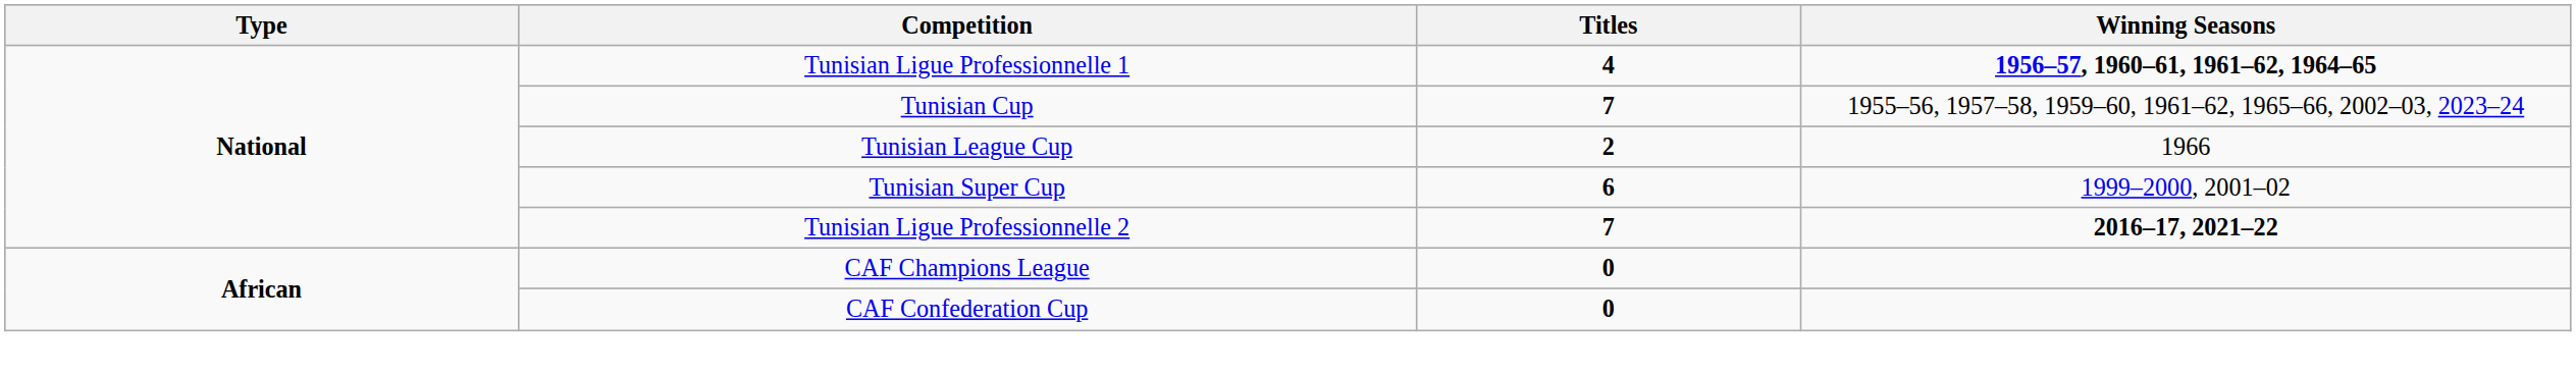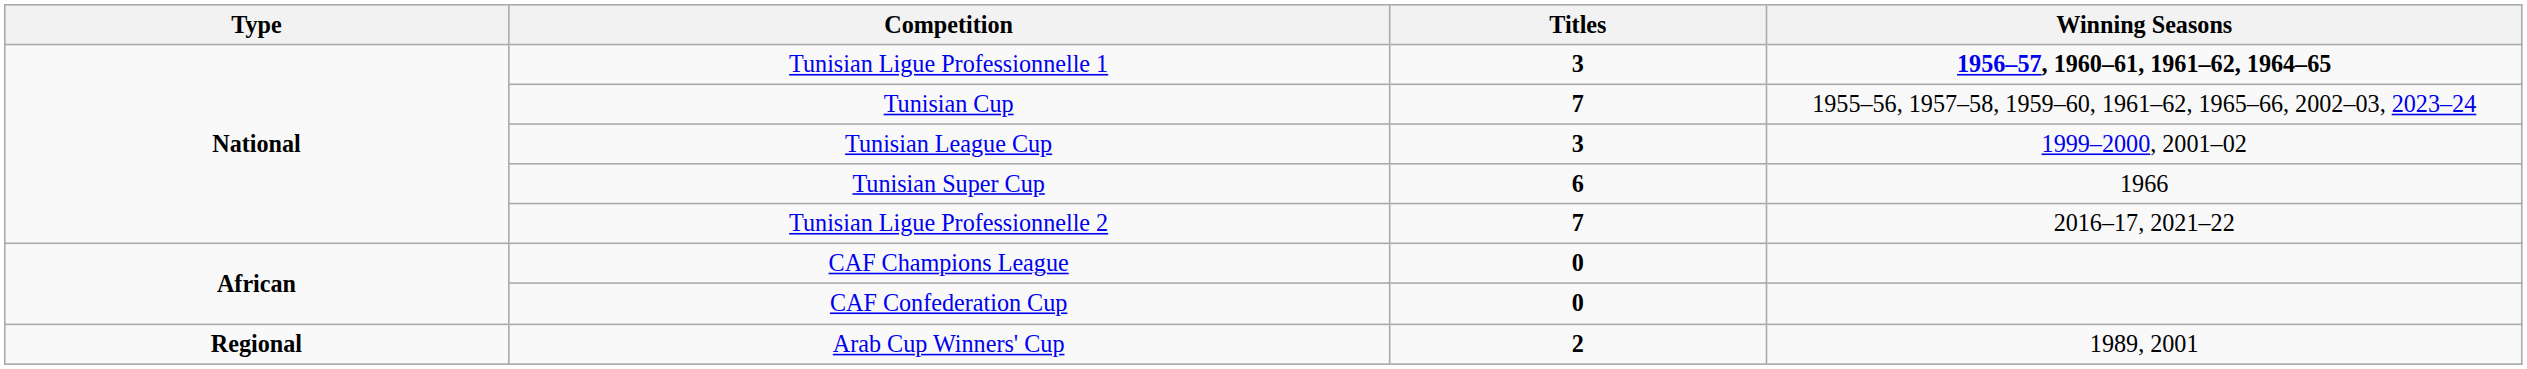Tunisian Ligue Professionnelle 1 | Titles: 4 -> 3
Tunisian League Cup | Titles: 2 -> 3
Tunisian League Cup | Winning Seasons: 1966 -> 1999–2000, 2001–02
Tunisian Super Cup | Winning Seasons: 1999–2000, 2001–02 -> 1966
Tunisian Ligue Professionnelle 2 | Winning Seasons: bold -> normal
+ row: Regional | Arab Cup Winners' Cup | 2 | 1989, 2001
